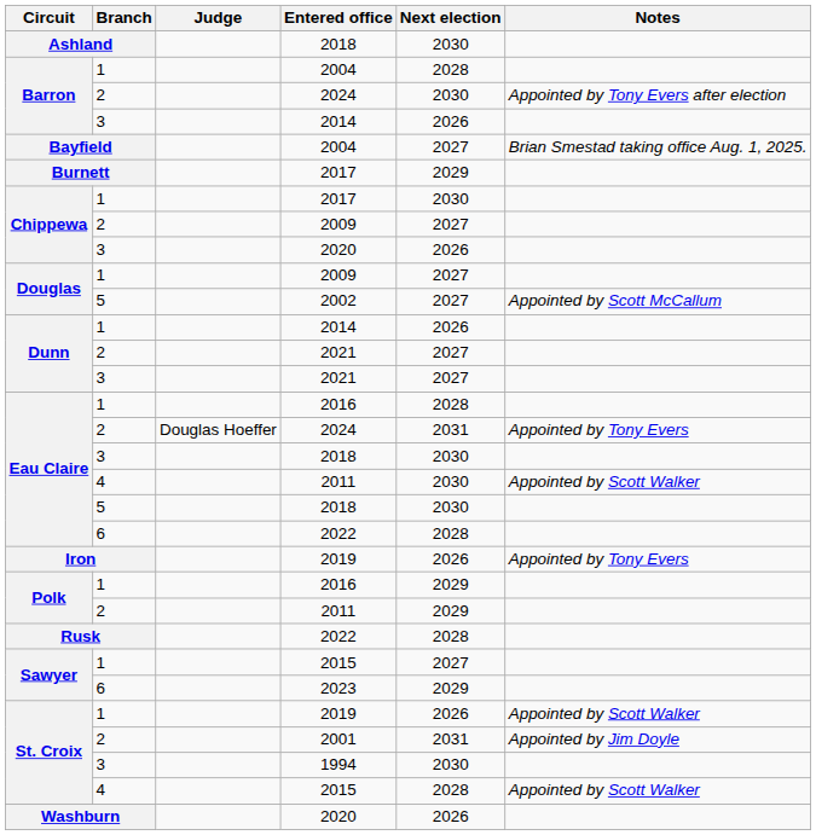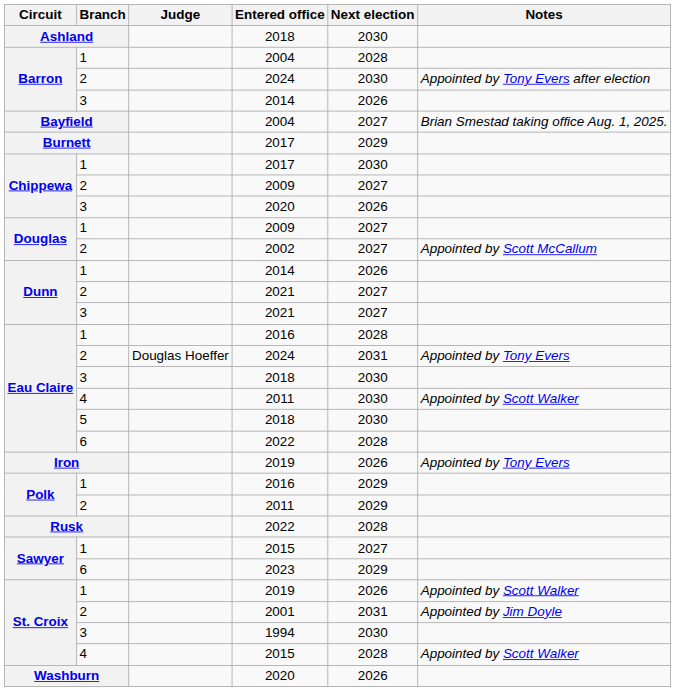2002 | Branch: 5 -> 2
